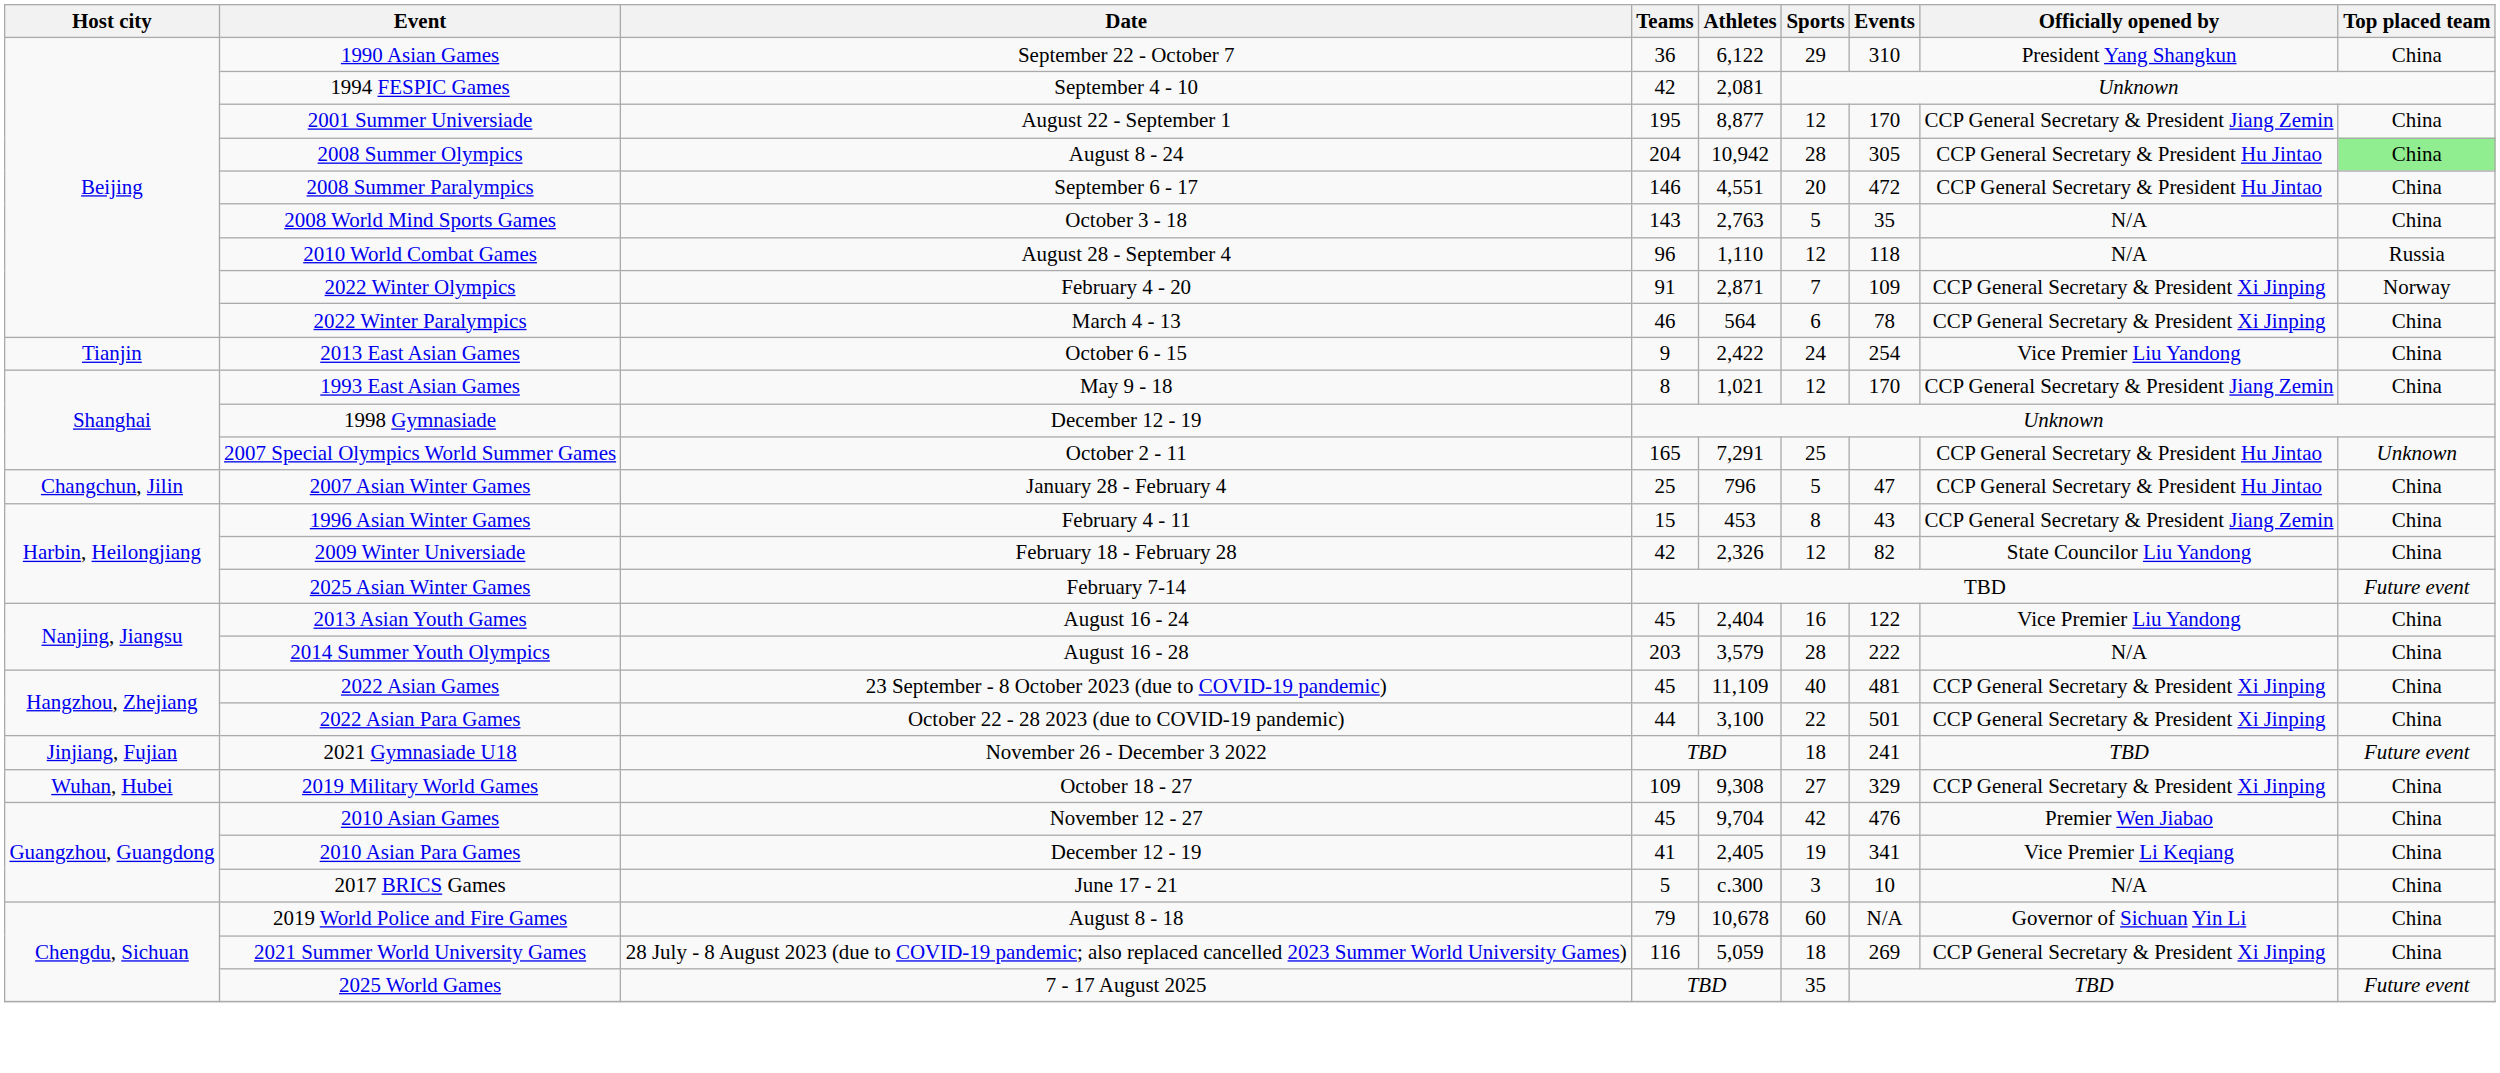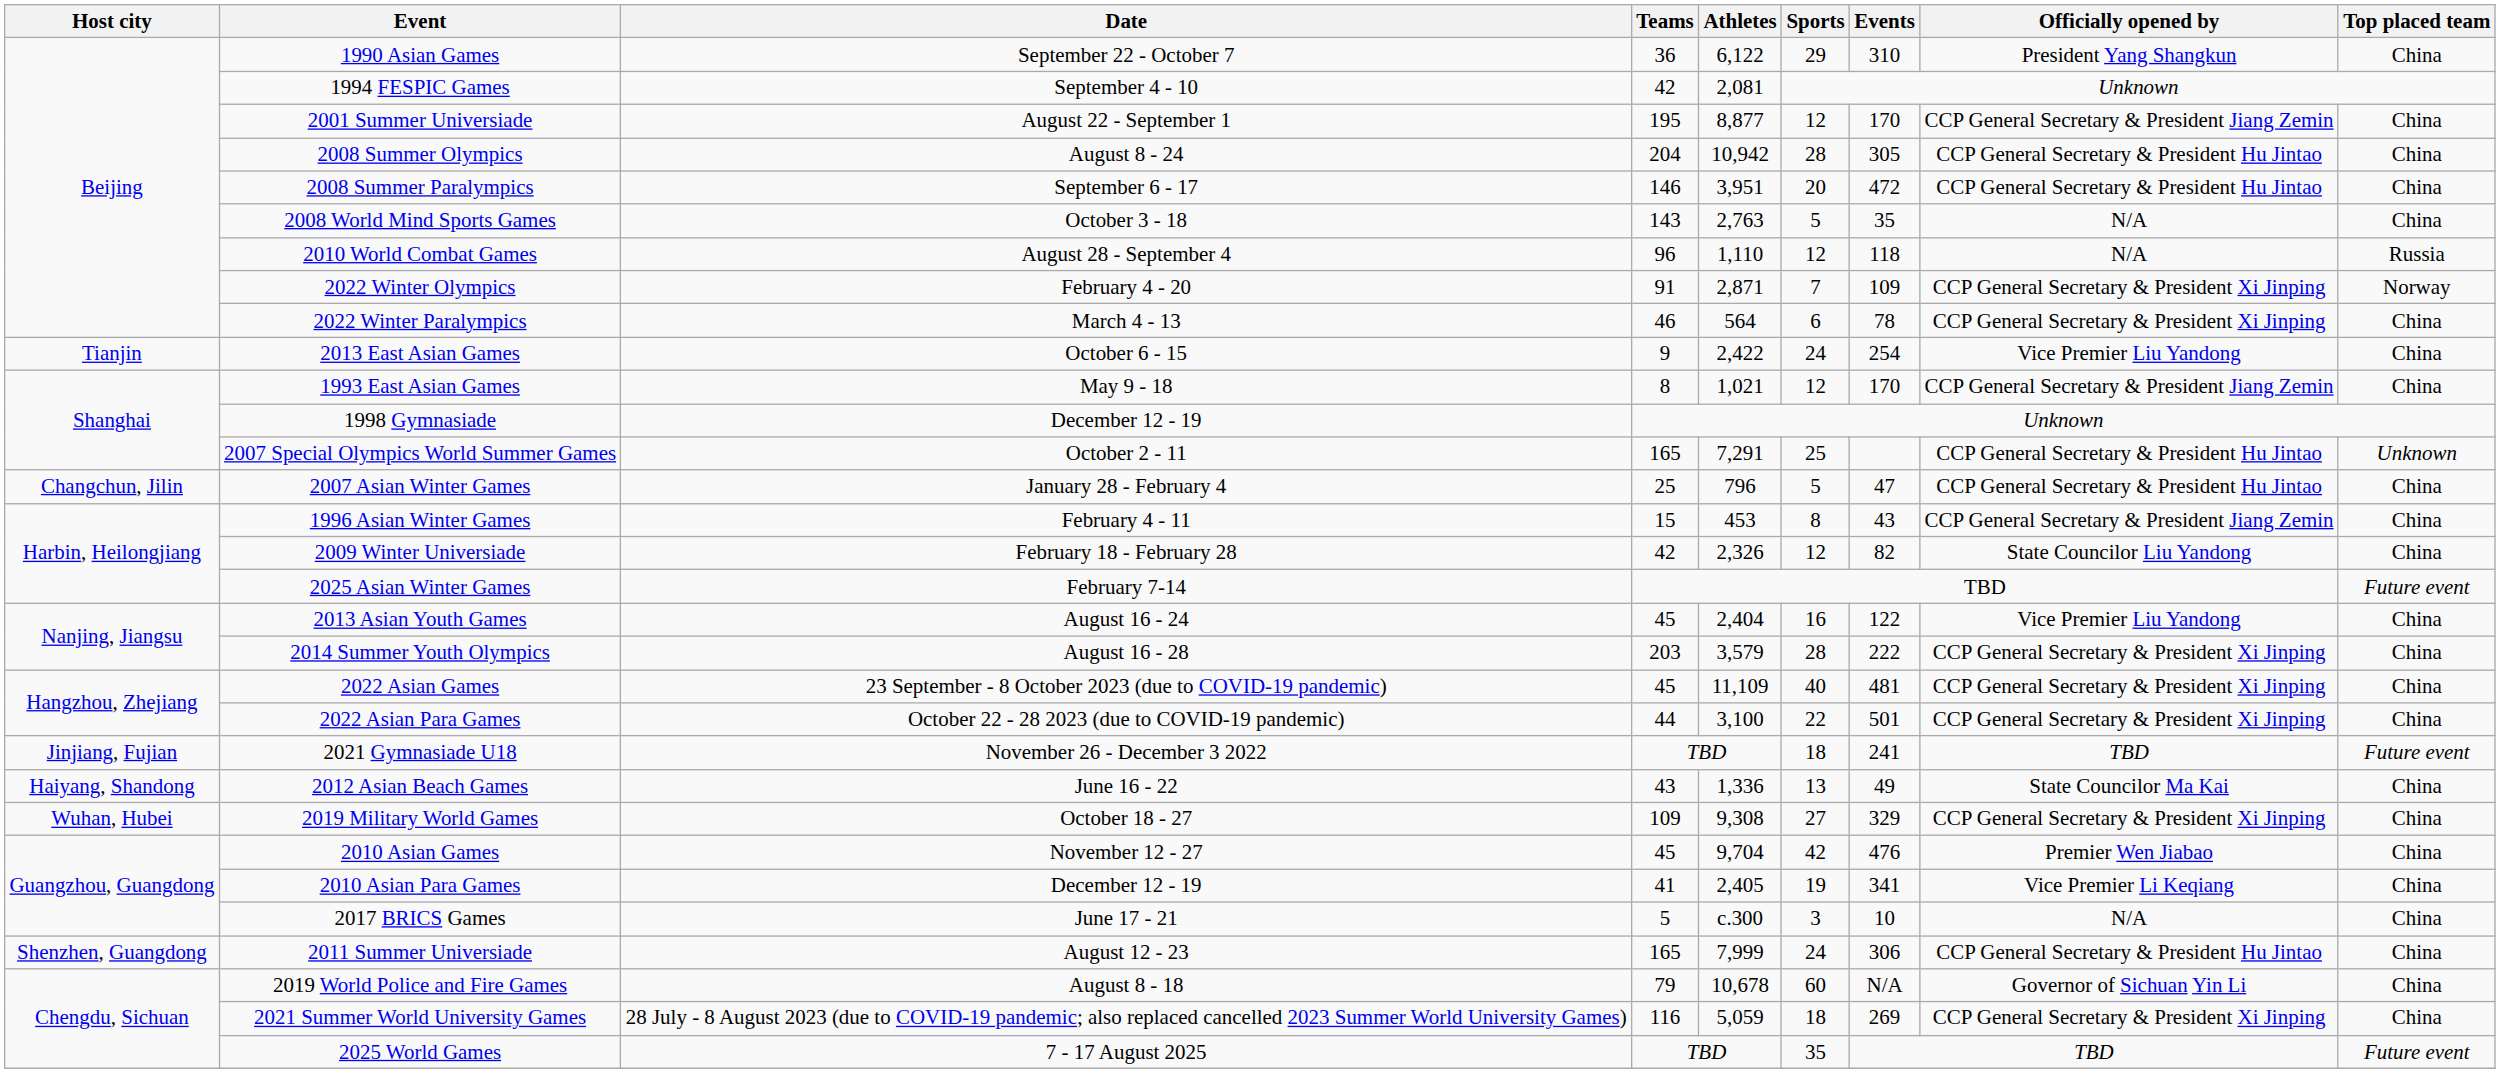2008 Summer Olympics | Top placed team: lightgreen background -> no background
2008 Summer Paralympics | Athletes: 4,551 -> 3,951
2014 Summer Youth Olympics | Officially opened by: N/A -> CCP General Secretary & President Xi Jinping
+ row: Haiyang, Shandong | 2012 Asian Beach Games | June 16 - 22 | 43 | 1,336 | 13 | 49 | State Councilor Ma Kai | China
+ row: Shenzhen, Guangdong | 2011 Summer Universiade | August 12 - 23 | 165 | 7,999 | 24 | 306 | CCP General Secretary & President Hu Jintao | China
